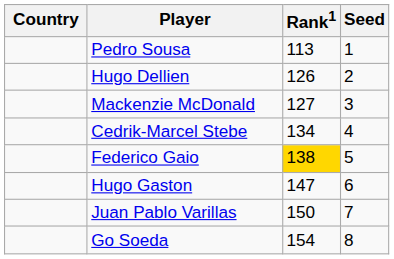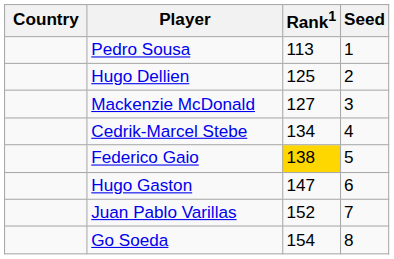Hugo Dellien | Rank1: 126 -> 125
Juan Pablo Varillas | Rank1: 150 -> 152
